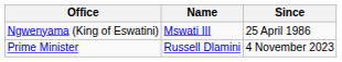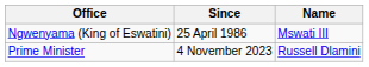columns swapped: Name <-> Since
